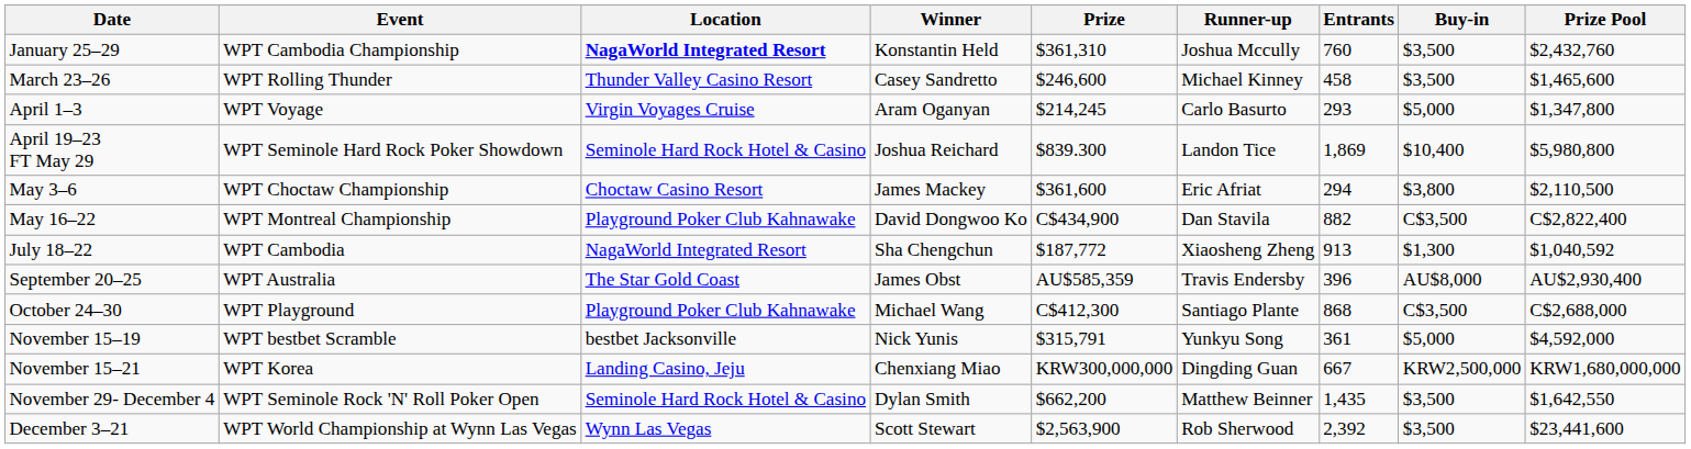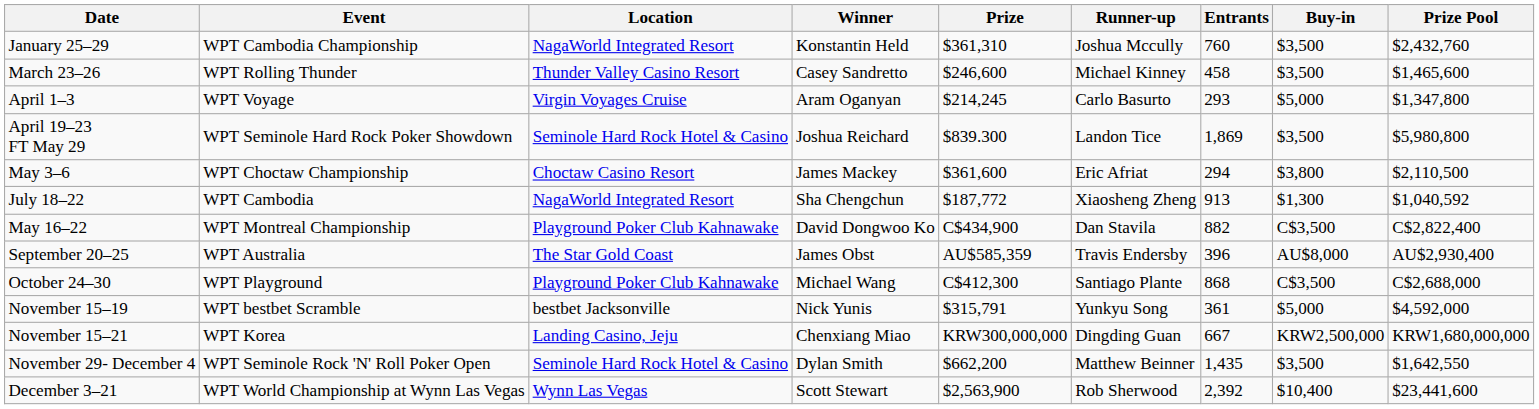January 25–29 | Location: bold -> normal
April 19–23 FT May 29 | Buy-in: $10,400 -> $3,500
rows swapped: May 16–22 <-> July 18–22
December 3–21 | Buy-in: $3,500 -> $10,400
